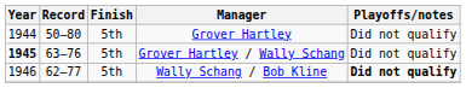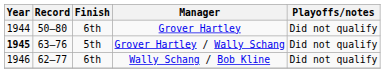Grover Hartley | Finish: 5th -> 6th
Wally Schang / Bob Kline | Finish: 5th -> 6th
Wally Schang / Bob Kline | Playoffs/notes: bold -> normal
